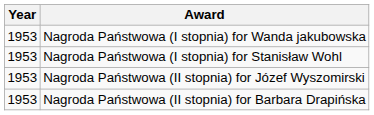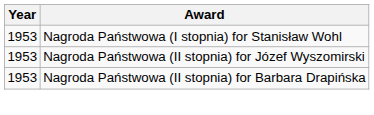- row: 1953 | Nagroda Państwowa (I stopnia) for Wanda jakubowska
